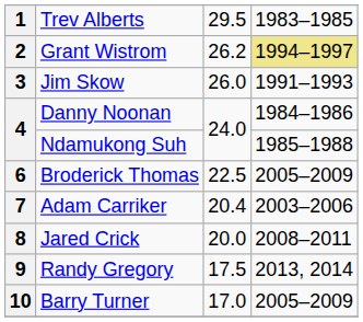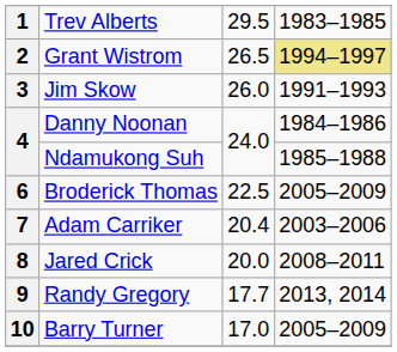2 | column 3: 26.2 -> 26.5
9 | column 3: 17.5 -> 17.7
